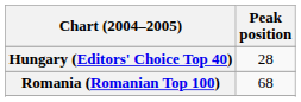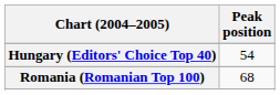Hungary (Editors' Choice Top 40) | Peak position: 28 -> 54
